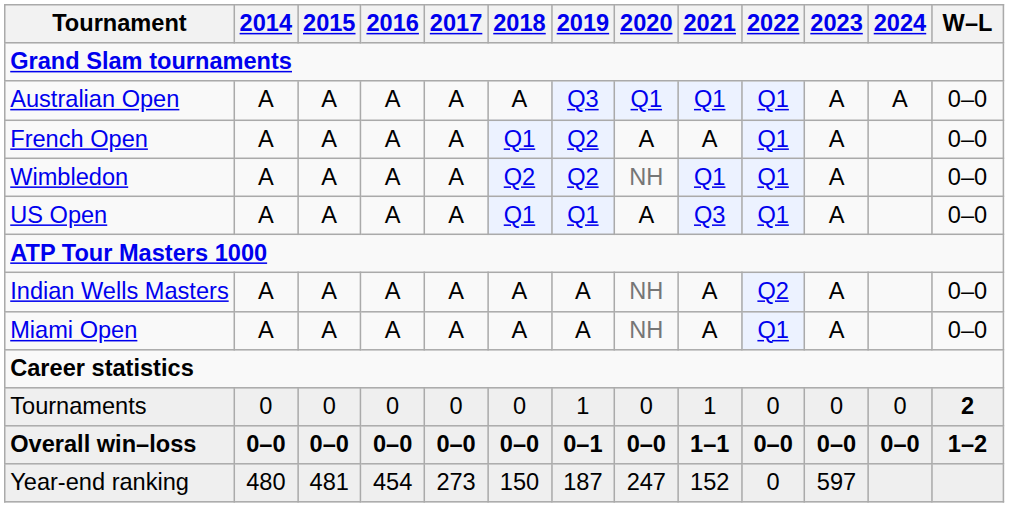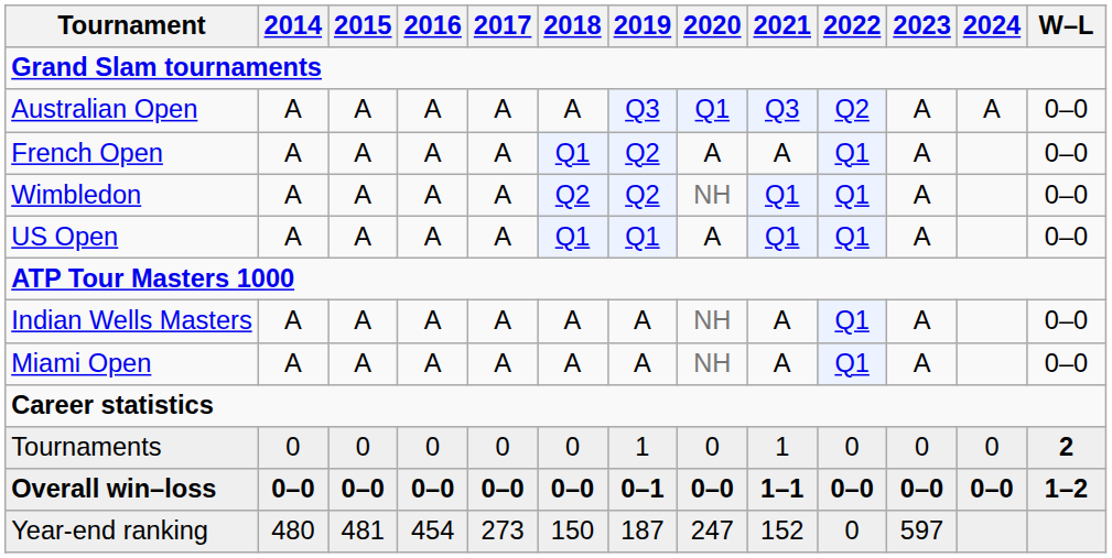Australian Open | 2021: Q1 -> Q3
Australian Open | 2022: Q1 -> Q2
US Open | 2021: Q3 -> Q1
Indian Wells Masters | 2022: Q2 -> Q1
